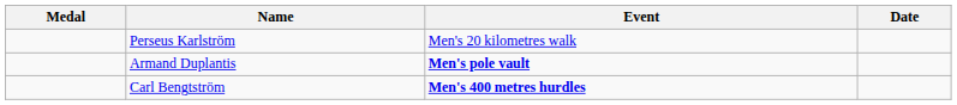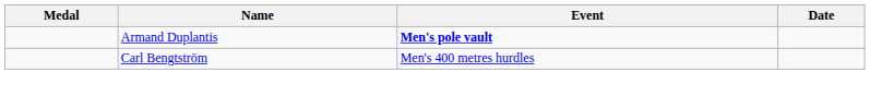- row: Perseus Karlström | Men's 20 kilometres walk
Carl Bengtström | Event: bold -> normal
